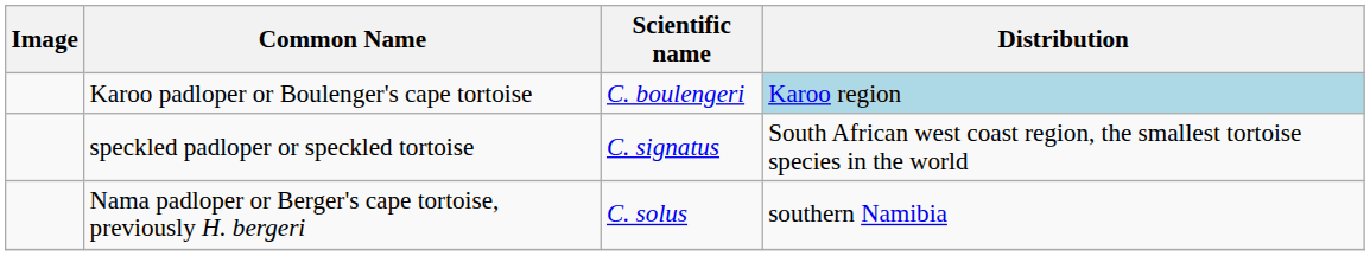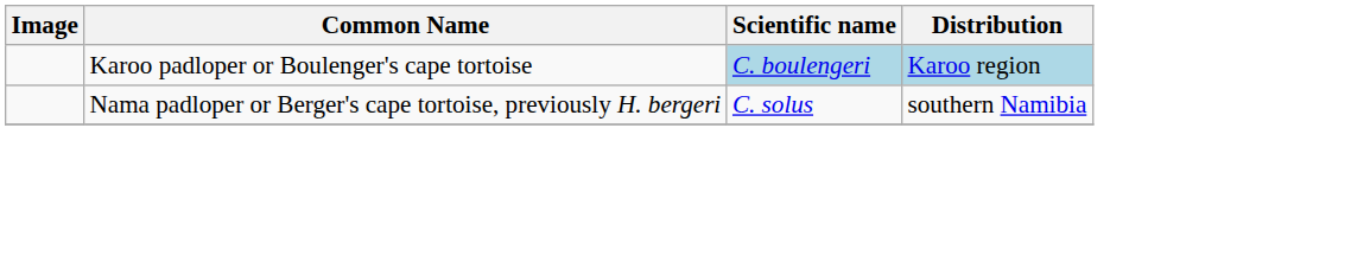Karoo padloper or Boulenger's cape tortoise | Scientific name: no background -> lightblue background
- row: speckled padloper or speckled tortoise | C. signatus | South African west coast region, the smallest tortoise species in the world
